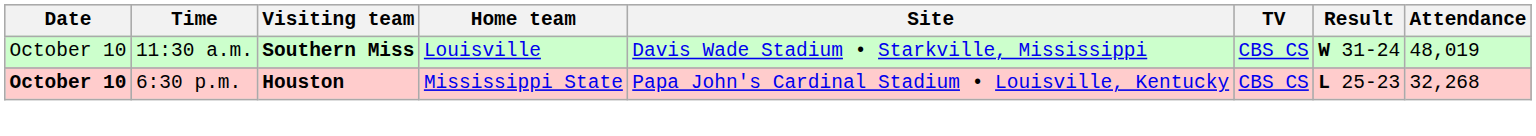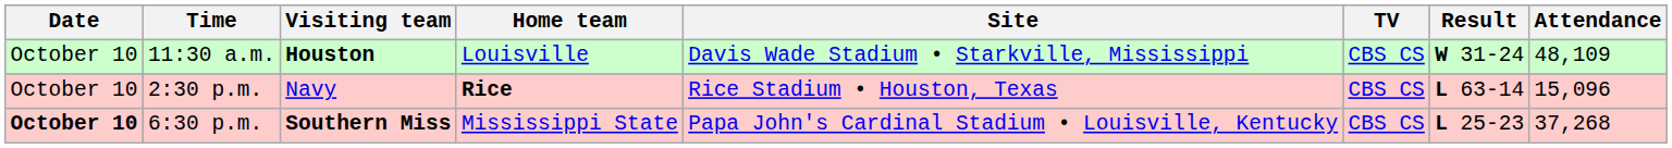11:30 a.m. | Visiting team: Southern Miss -> Houston
11:30 a.m. | Attendance: 48,019 -> 48,109
+ row: October 10 | 2:30 p.m. | Navy | Rice | Rice Stadium • Houston, Texas | CBS CS | L 63-14 | 15,096
6:30 p.m. | Visiting team: Houston -> Southern Miss
6:30 p.m. | Attendance: 32,268 -> 37,268
